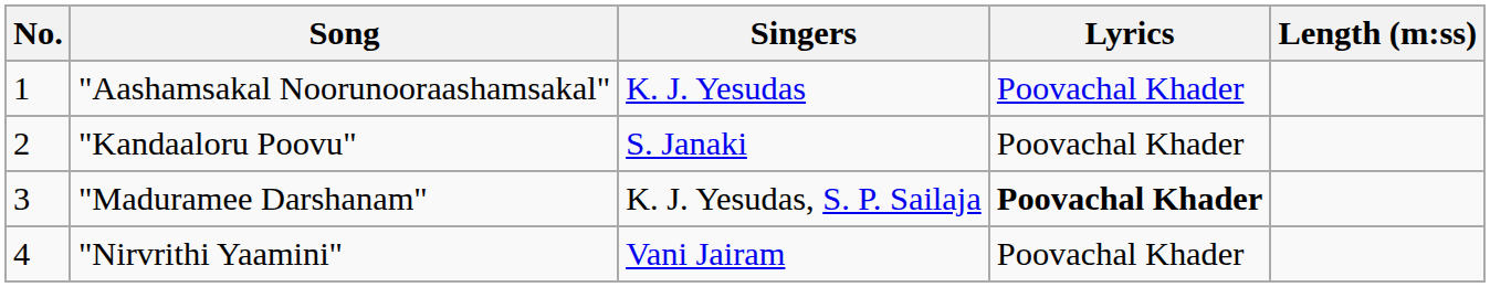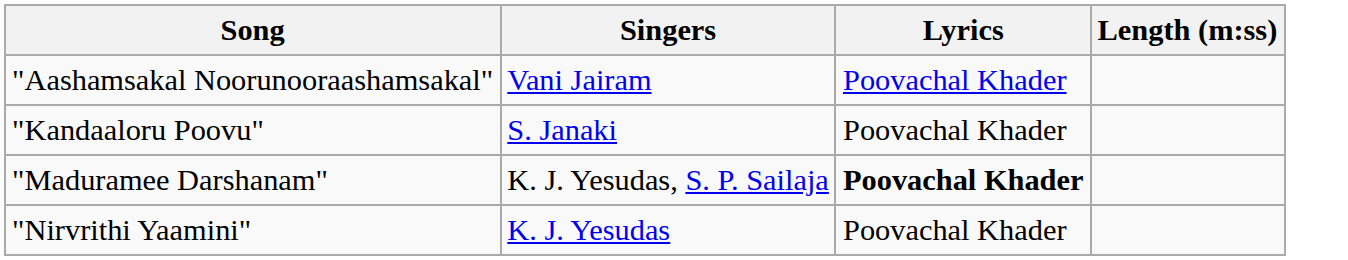- column: No. | 1 | 2 | 3 | 4
"Aashamsakal Noorunooraashamsakal" | Singers: K. J. Yesudas -> Vani Jairam
"Nirvrithi Yaamini" | Singers: Vani Jairam -> K. J. Yesudas
